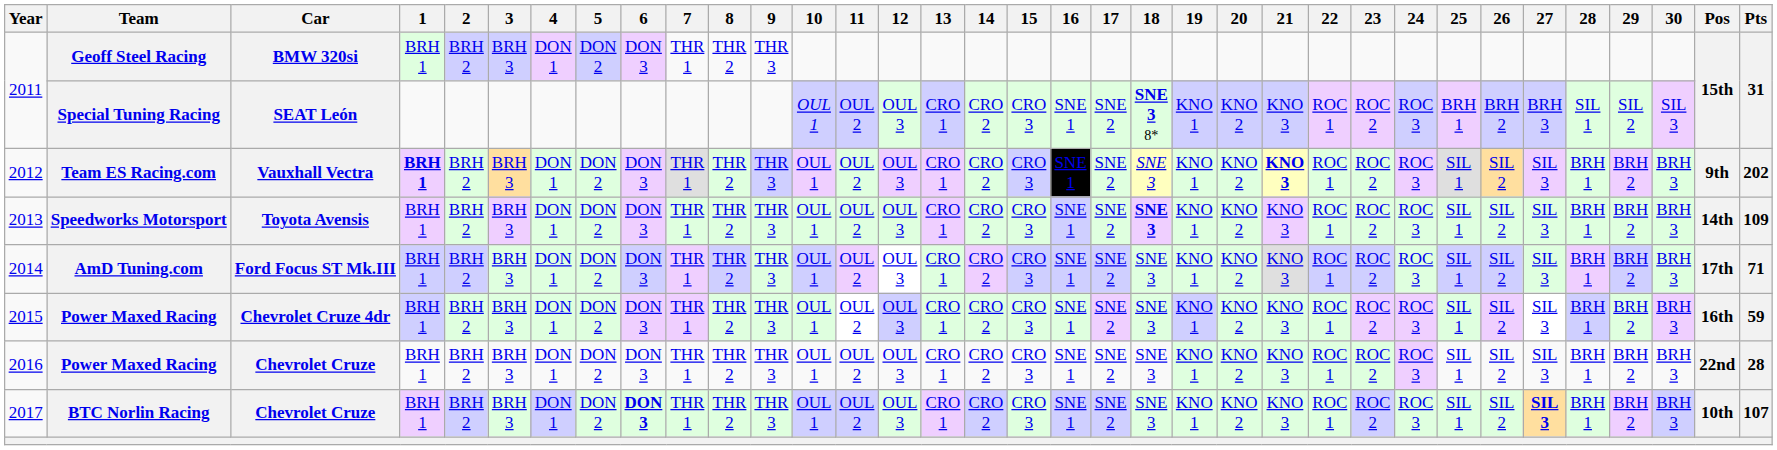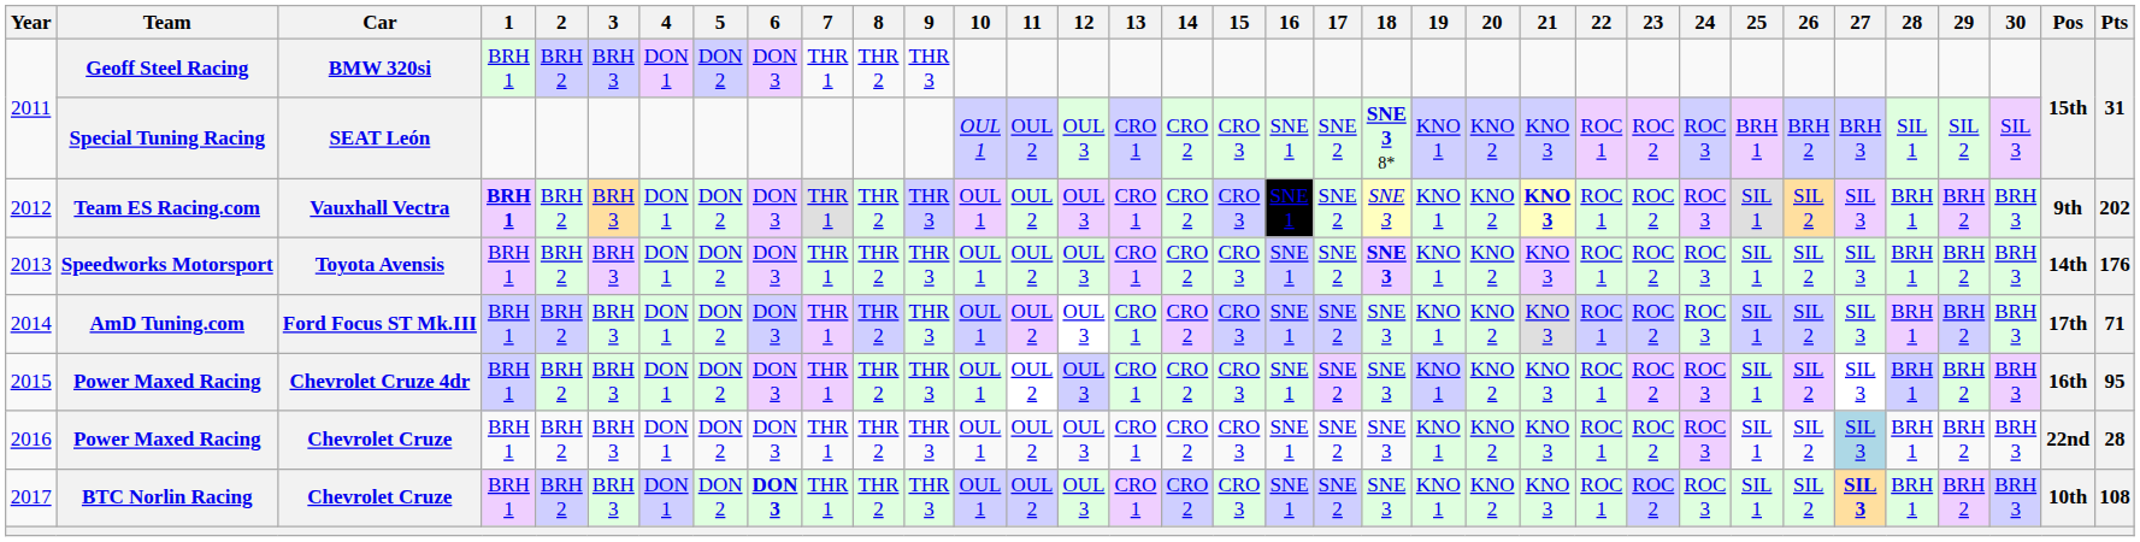2013 | Pts: 109 -> 176
2015 | Pts: 59 -> 95
2016 | 27: no background -> lightblue background
2017 | Pts: 107 -> 108
